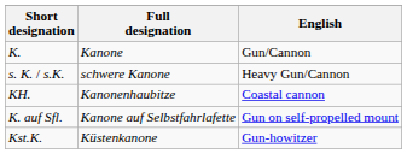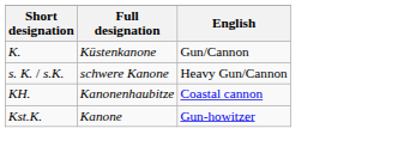K. | Full designation: Kanone -> Küstenkanone
- row: K. auf Sfl. | Kanone auf Selbstfahrlafette | Gun on self-propelled mount
Kst.K. | Full designation: Küstenkanone -> Kanone
